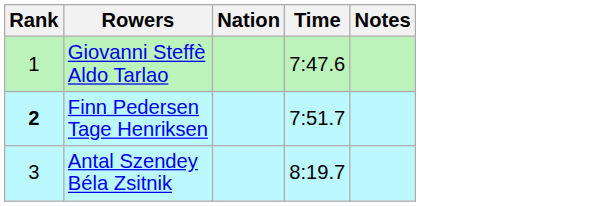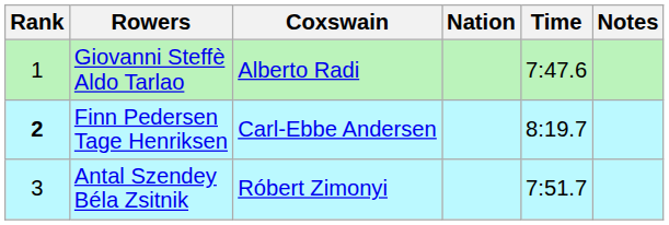+ column: Coxswain | Alberto Radi | Carl-Ebbe Andersen | Róbert Zimonyi
Finn Pedersen Tage Henriksen | Time: 7:51.7 -> 8:19.7
Antal Szendey Béla Zsitnik | Time: 8:19.7 -> 7:51.7
